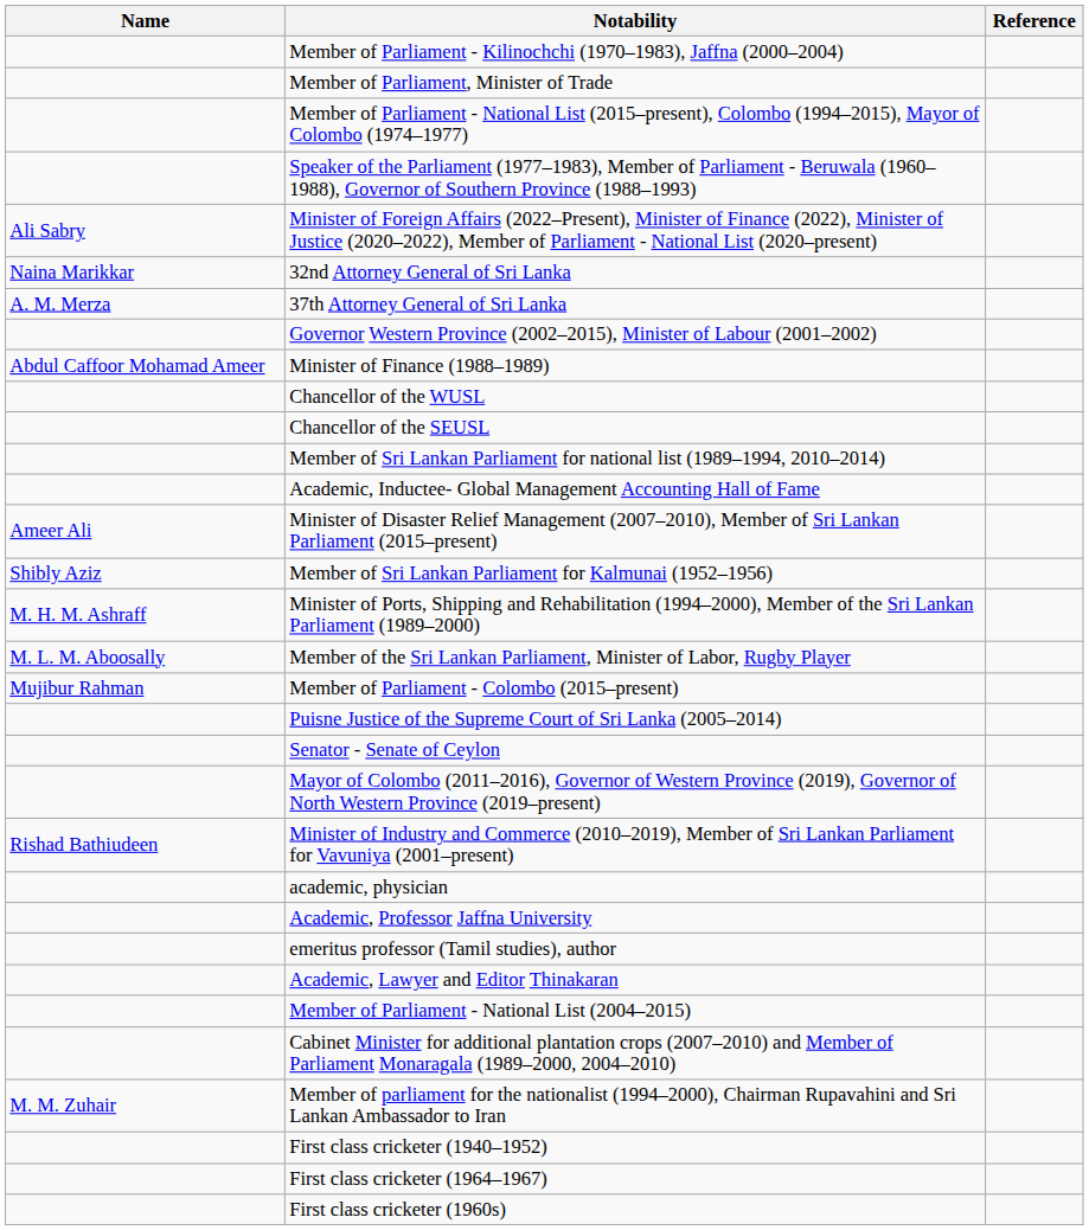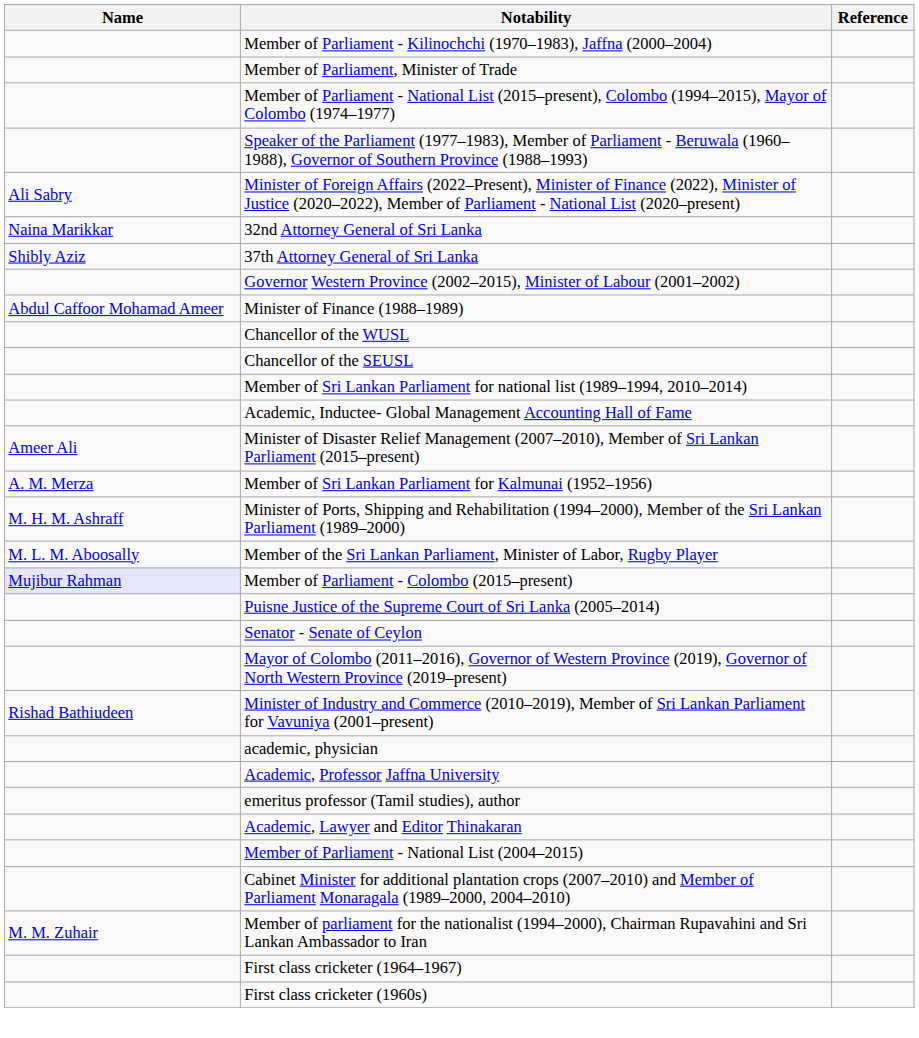37th Attorney General of Sri Lanka | Name: A. M. Merza -> Shibly Aziz
Member of Sri Lankan Parliament for Kalmunai (1952–1956) | Name: Shibly Aziz -> A. M. Merza
Member of Parliament - Colombo (2015–present) | Name: no background -> lavender background
- row: First class cricketer (1940–1952)
